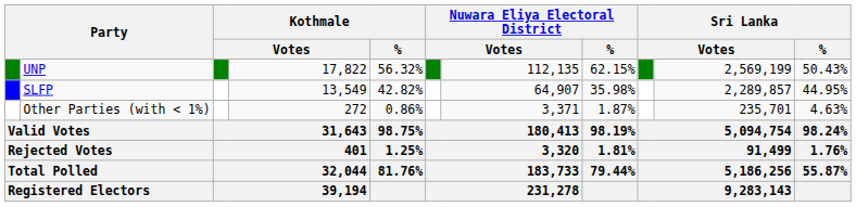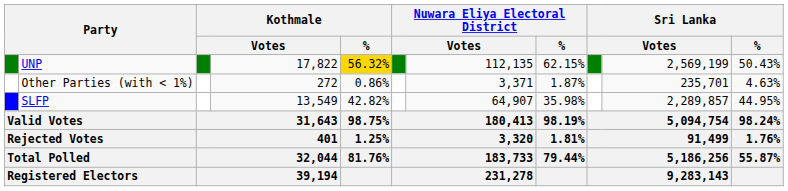UNP | Kothmale / %: no background -> gold background
rows swapped: SLFP <-> Other Parties (with < 1%)
